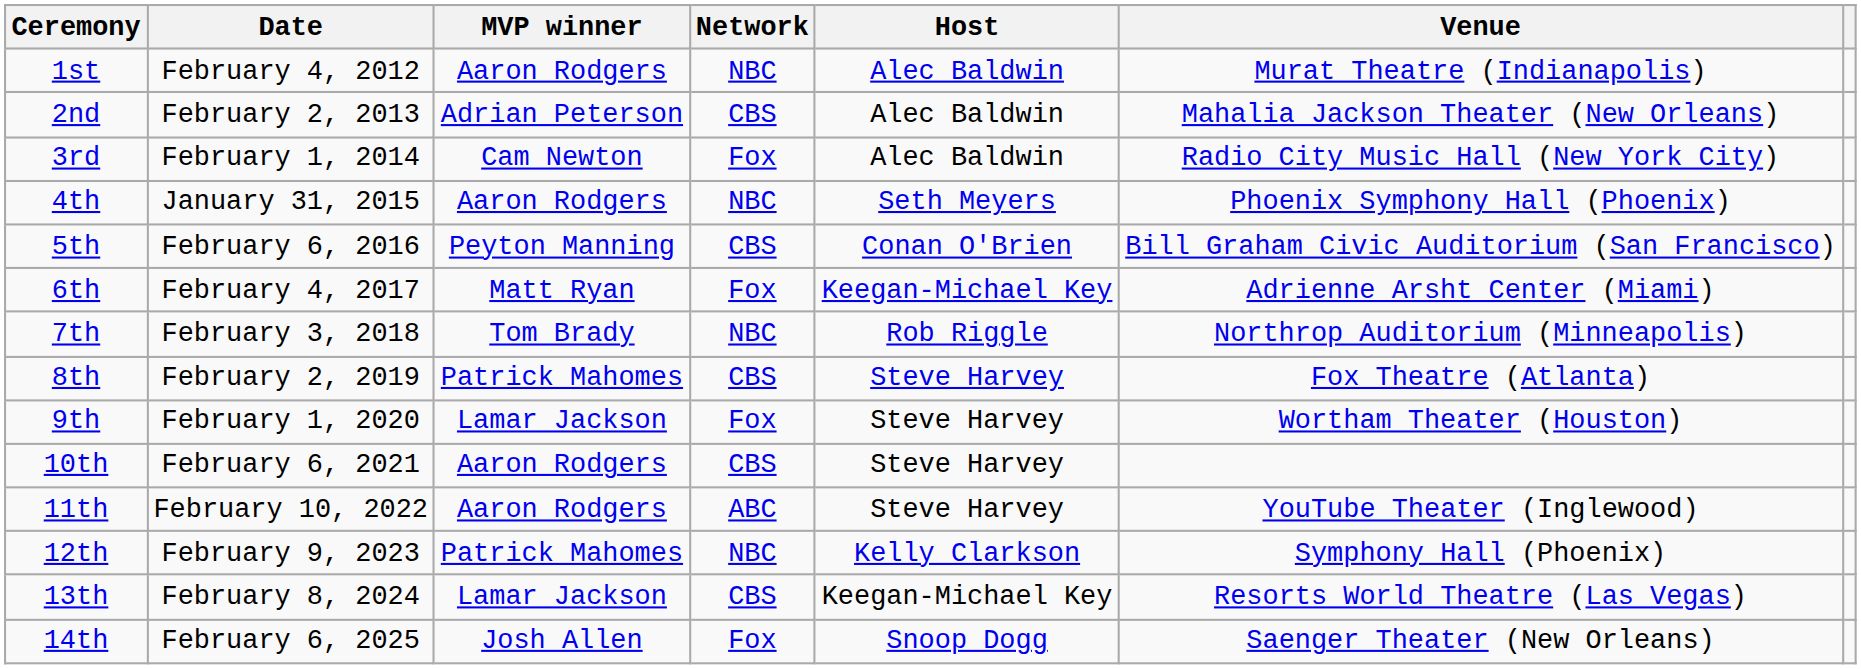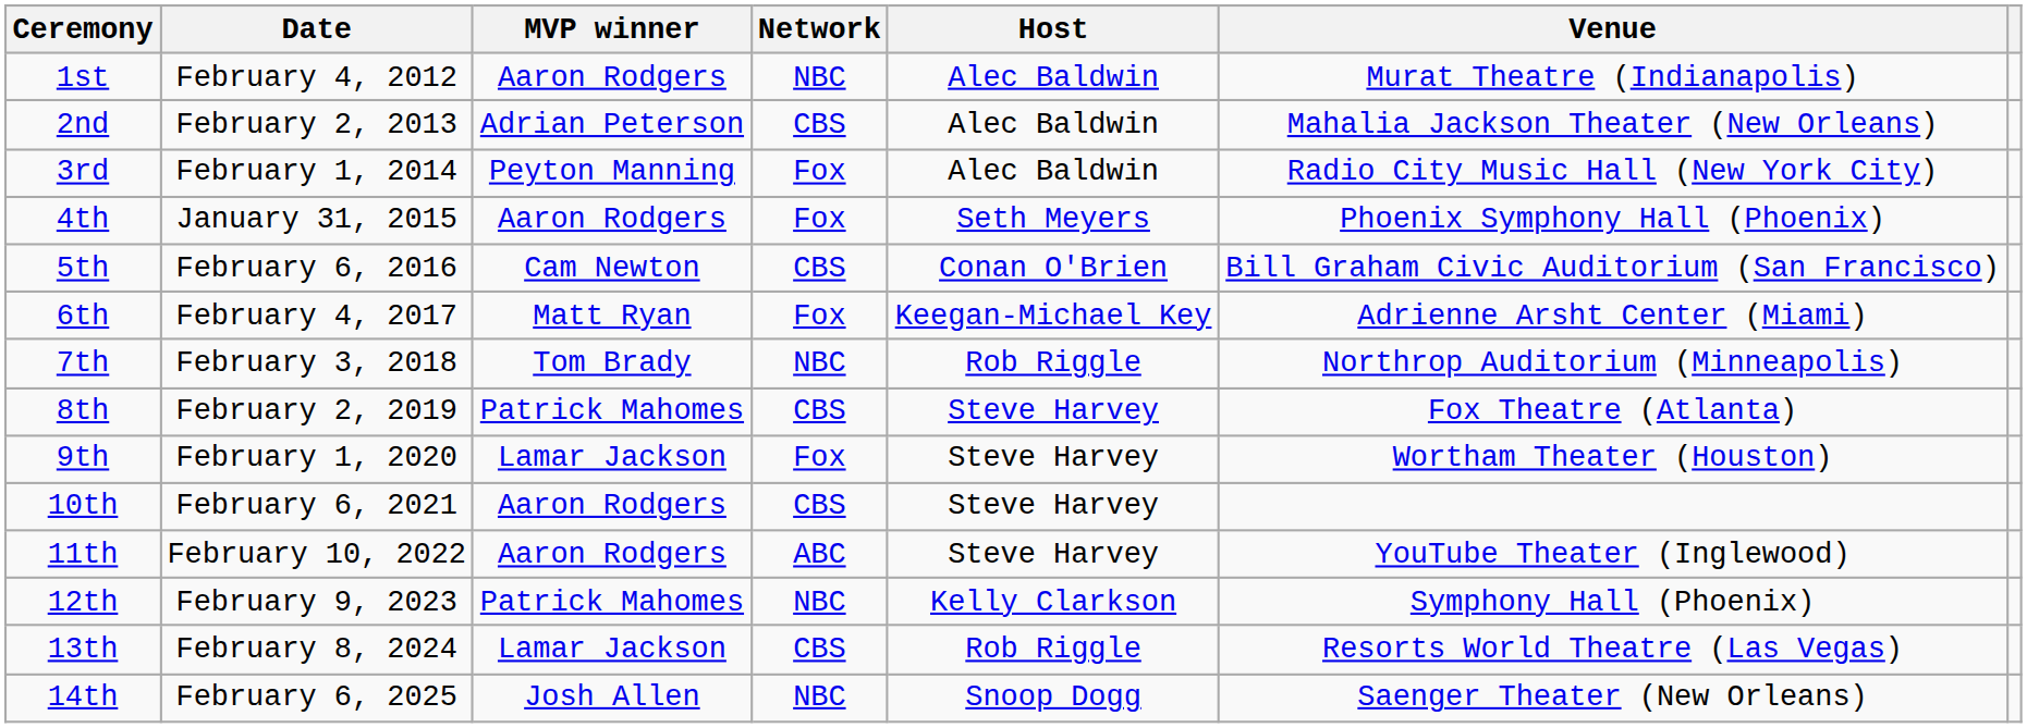3rd | MVP winner: Cam Newton -> Peyton Manning
4th | Network: NBC -> Fox
5th | MVP winner: Peyton Manning -> Cam Newton
13th | Host: Keegan-Michael Key -> Rob Riggle
14th | Network: Fox -> NBC
